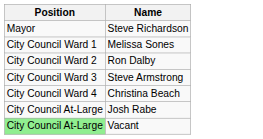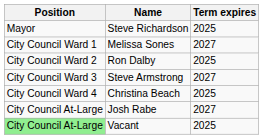+ column: Term expires | 2025 | 2027 | 2025 | 2027 | 2025 | 2027 | 2025
